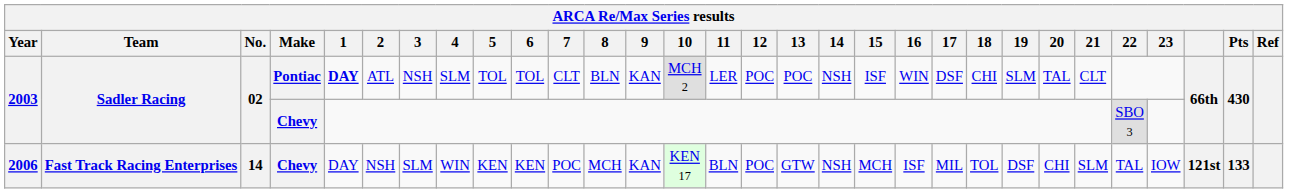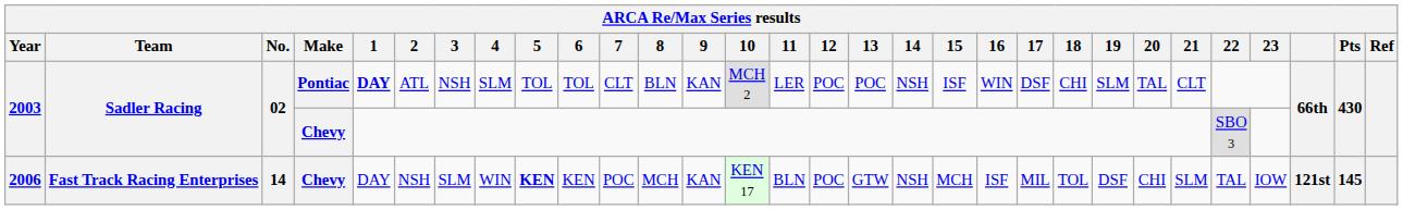2006 | 5: normal -> bold
2006 | Pts: 133 -> 145
